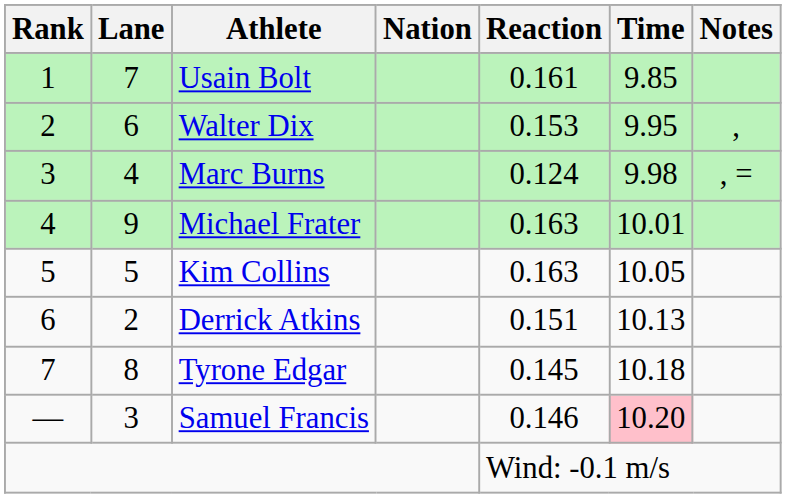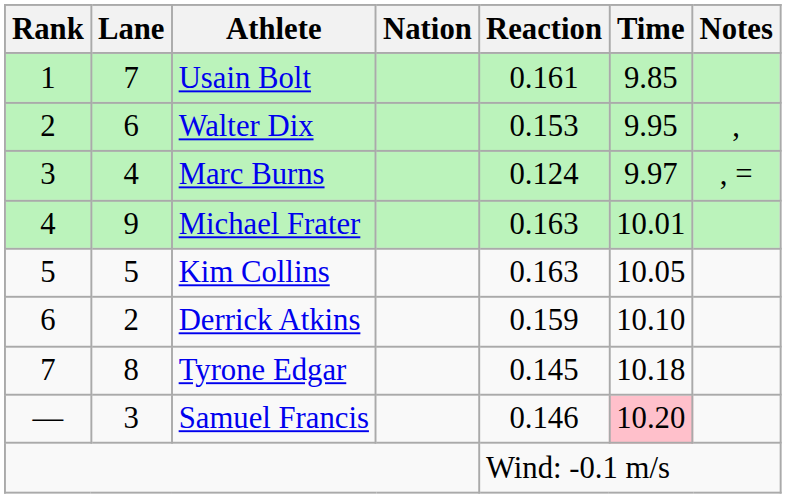Marc Burns | Time: 9.98 -> 9.97
Derrick Atkins | Reaction: 0.151 -> 0.159
Derrick Atkins | Time: 10.13 -> 10.10
